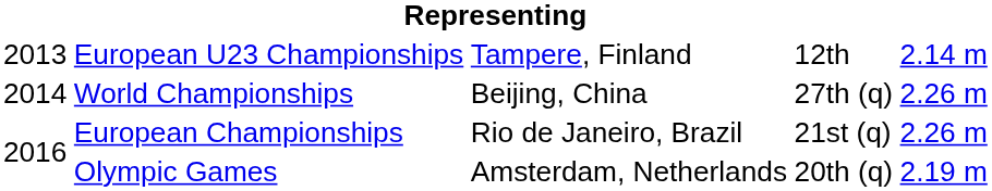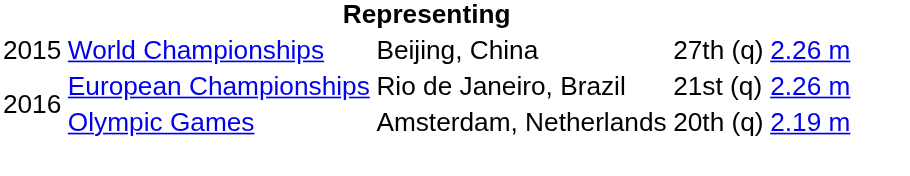- row: 2013 | European U23 Championships | Tampere, Finland | 12th | 2.14 m
World Championships | column 1: 2014 -> 2015
